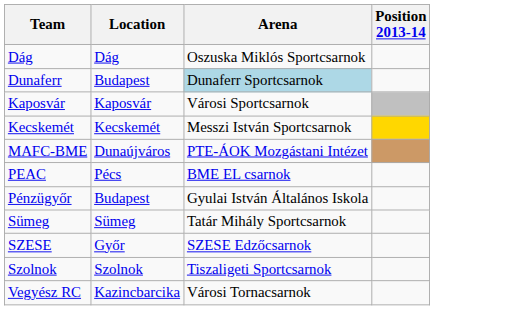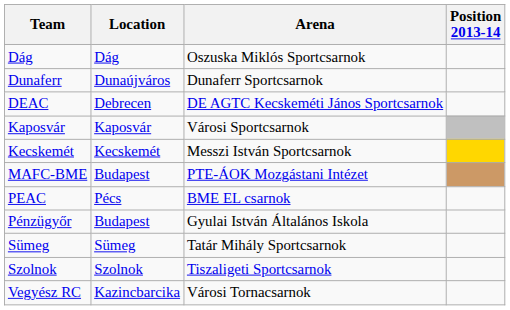Dunaferr | Location: Budapest -> Dunaújváros
Dunaferr | Arena: lightblue background -> no background
+ row: DEAC | Debrecen | DE AGTC Kecskeméti János Sportcsarnok
MAFC-BME | Location: Dunaújváros -> Budapest
- row: SZESE | Győr | SZESE Edzőcsarnok
